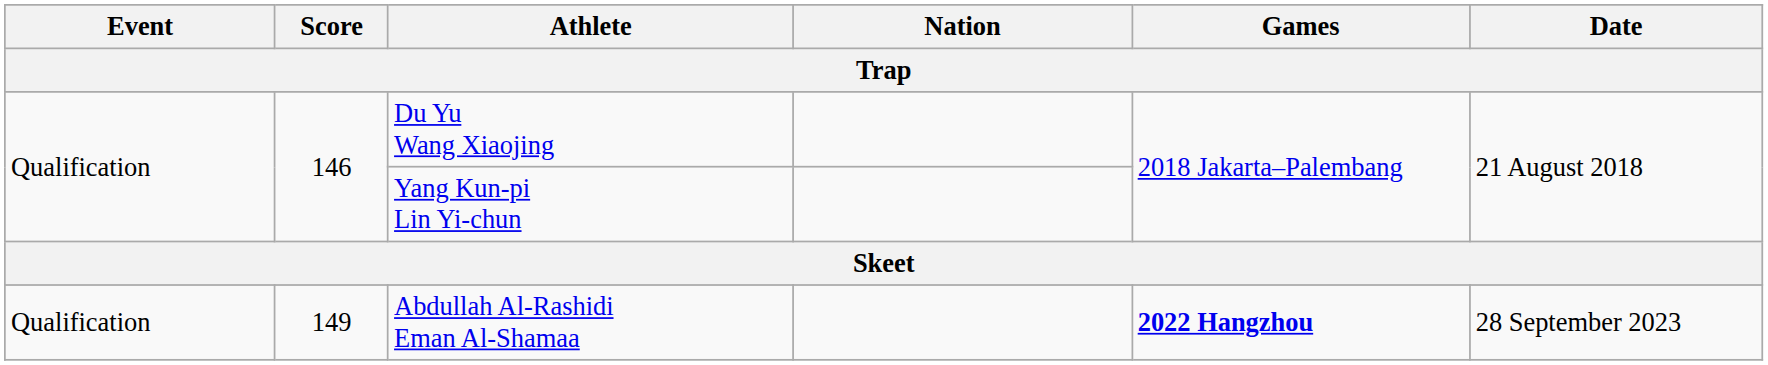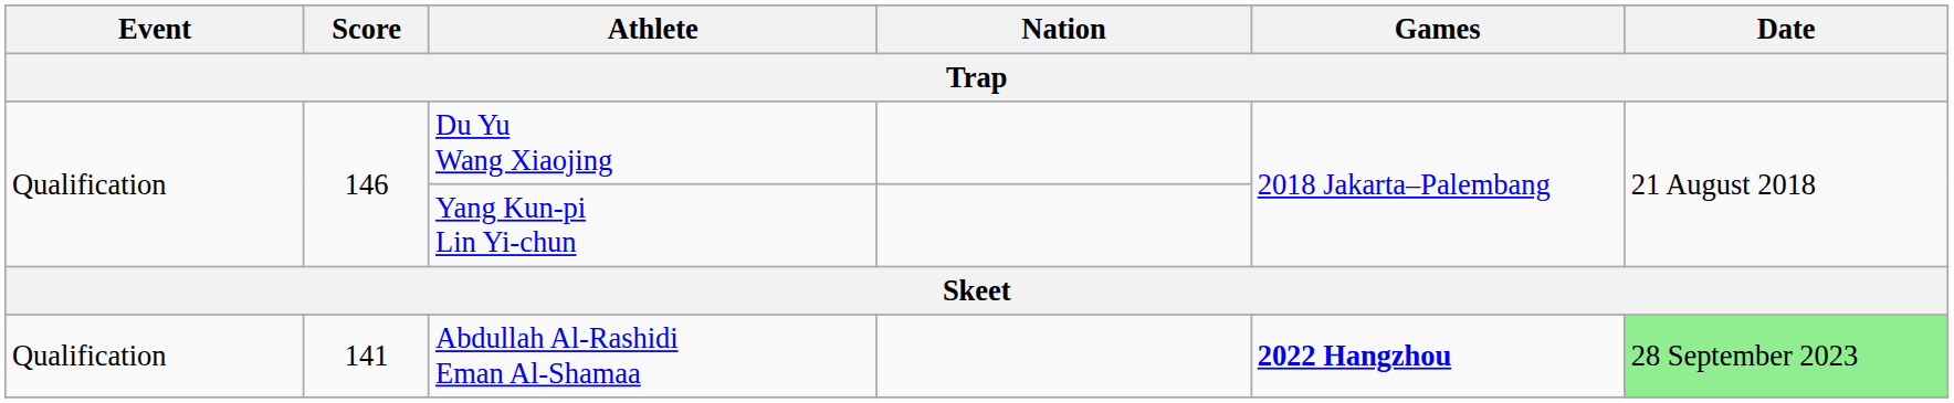Abdullah Al-Rashidi Eman Al-Shamaa | Score: 149 -> 141
Abdullah Al-Rashidi Eman Al-Shamaa | Date: no background -> lightgreen background
